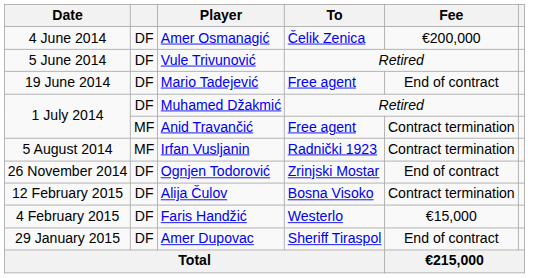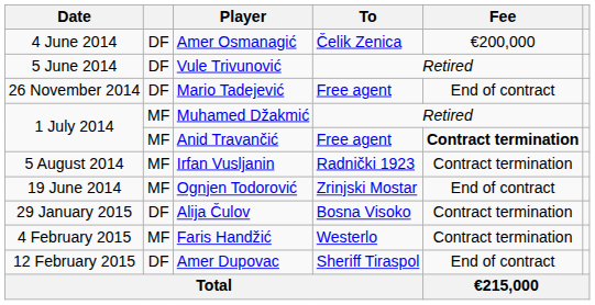Mario Tadejević | Date: 19 June 2014 -> 26 November 2014
Muhamed Džakmić | column 2: DF -> MF
Anid Travančić | Fee: normal -> bold
Ognjen Todorović | Date: 26 November 2014 -> 19 June 2014
Ognjen Todorović | column 2: DF -> MF
Alija Čulov | Date: 12 February 2015 -> 29 January 2015
Faris Handžić | column 2: DF -> MF
Faris Handžić | Fee: €15,000 -> Contract termination
Amer Dupovac | Date: 29 January 2015 -> 12 February 2015
